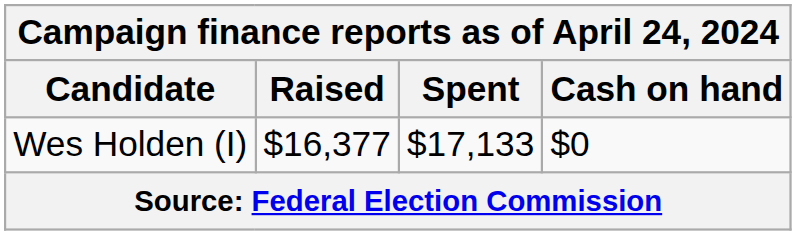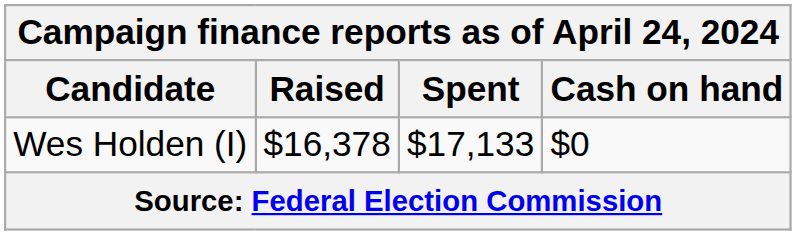Wes Holden (I) | Raised: $16,377 -> $16,378
